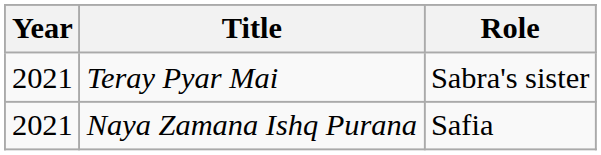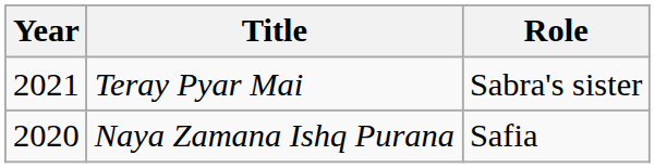Naya Zamana Ishq Purana | Year: 2021 -> 2020
